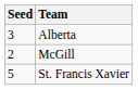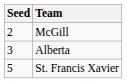rows swapped: McGill <-> Alberta
